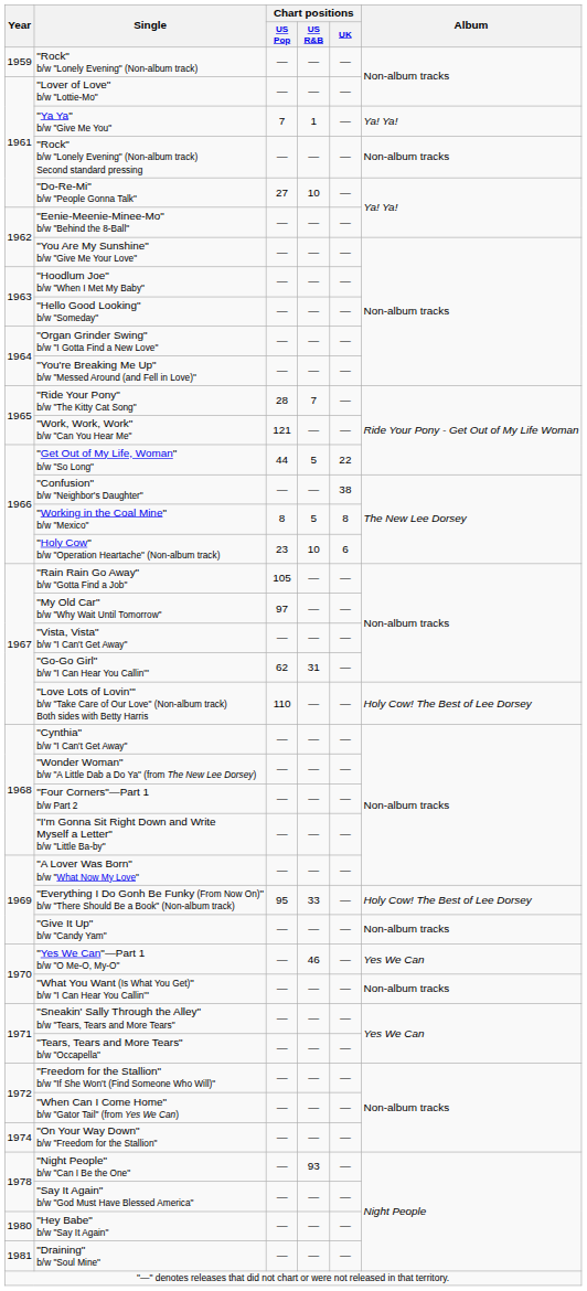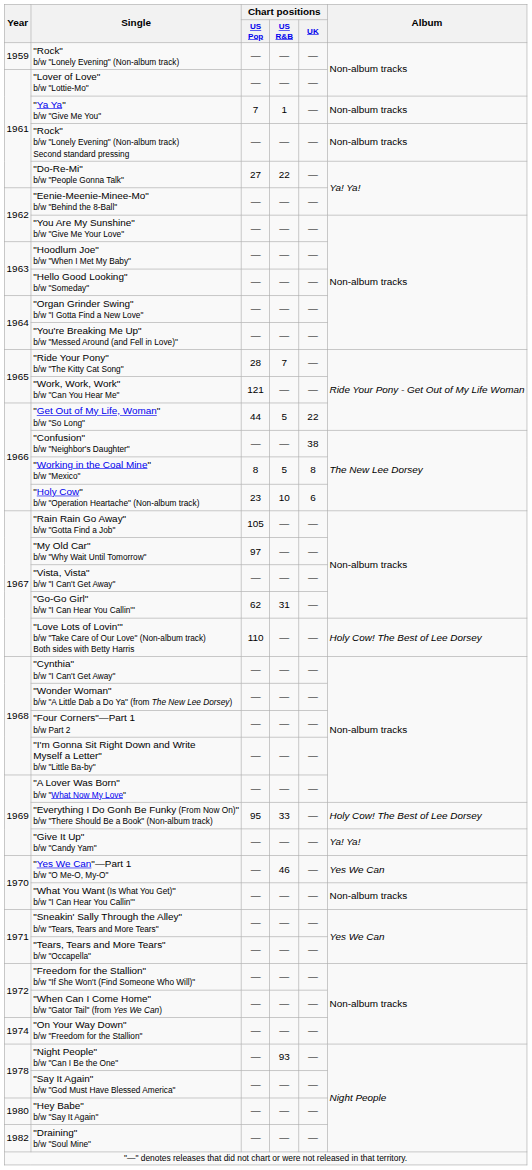"Ya Ya" b/w "Give Me You" | Album: Ya! Ya! -> Non-album tracks
"Do-Re-Mi" b/w "People Gonna Talk" | Chart positions / US R&B: 10 -> 22
"Give It Up" b/w "Candy Yam" | Album: Non-album tracks -> Ya! Ya!
"Draining" b/w "Soul Mine" | Year: 1981 -> 1982
